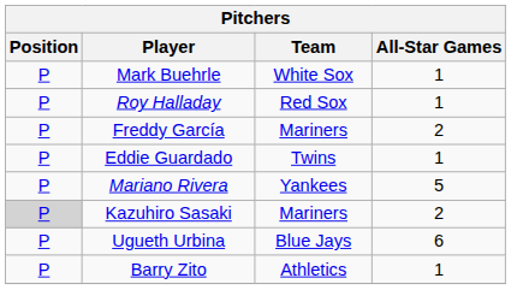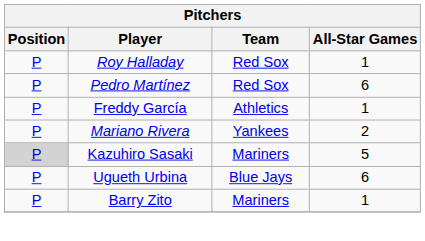- row: P | Mark Buehrle | White Sox | 1
+ row: P | Pedro Martínez | Red Sox | 6
Freddy García | Team: Mariners -> Athletics
Freddy García | All-Star Games: 2 -> 1
- row: P | Eddie Guardado | Twins | 1
Mariano Rivera | All-Star Games: 5 -> 2
Kazuhiro Sasaki | All-Star Games: 2 -> 5
Barry Zito | Team: Athletics -> Mariners
